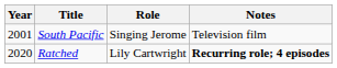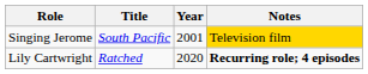columns swapped: Year <-> Role
South Pacific | Notes: no background -> gold background
